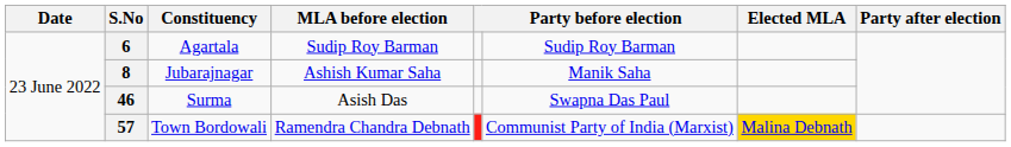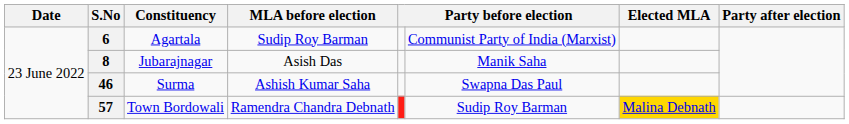6 | column 6: Sudip Roy Barman -> Communist Party of India (Marxist)
8 | MLA before election: Ashish Kumar Saha -> Asish Das
46 | MLA before election: Asish Das -> Ashish Kumar Saha
57 | column 6: Communist Party of India (Marxist) -> Sudip Roy Barman
